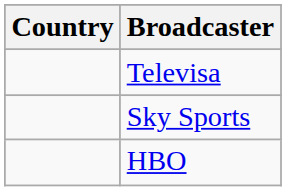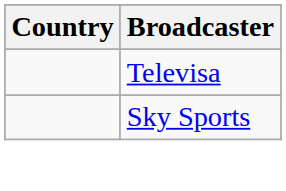- row: HBO
